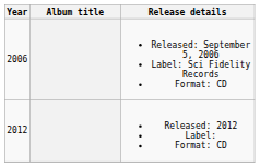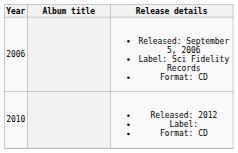Released: 2012 Label: Format: CD | Year: 2012 -> 2010
